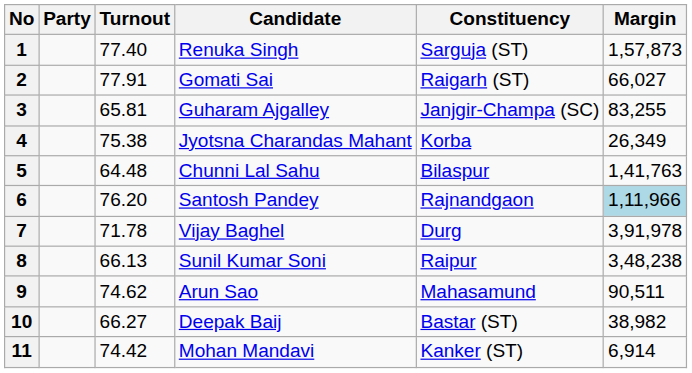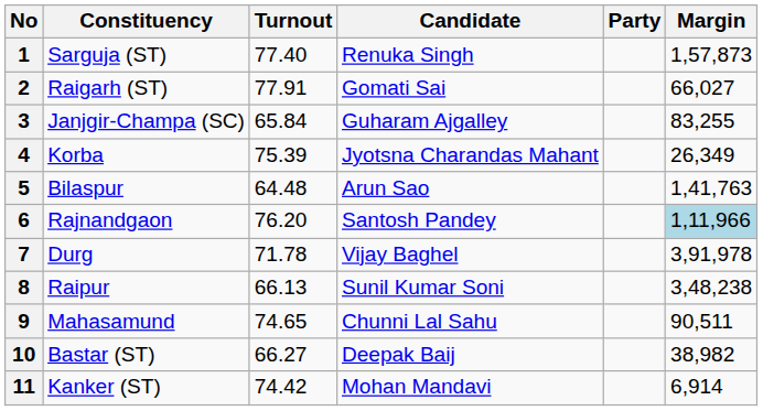columns swapped: Constituency <-> Party
3 | Turnout: 65.81 -> 65.84
4 | Turnout: 75.38 -> 75.39
5 | Candidate: Chunni Lal Sahu -> Arun Sao
9 | Turnout: 74.62 -> 74.65
9 | Candidate: Arun Sao -> Chunni Lal Sahu
